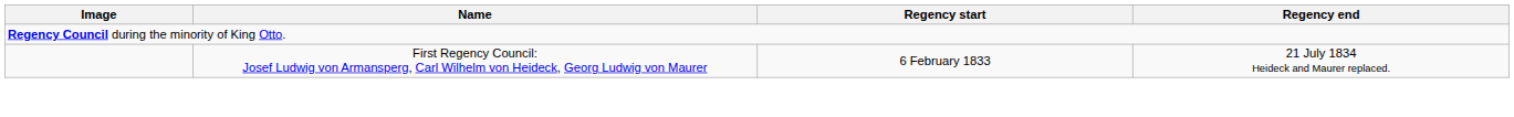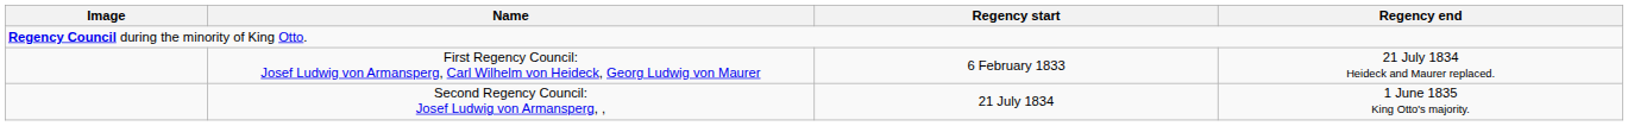+ row: Second Regency Council: Josef Ludwig von Armansperg, , | 21 July 1834 | 1 June 1835 King Otto's majority.
